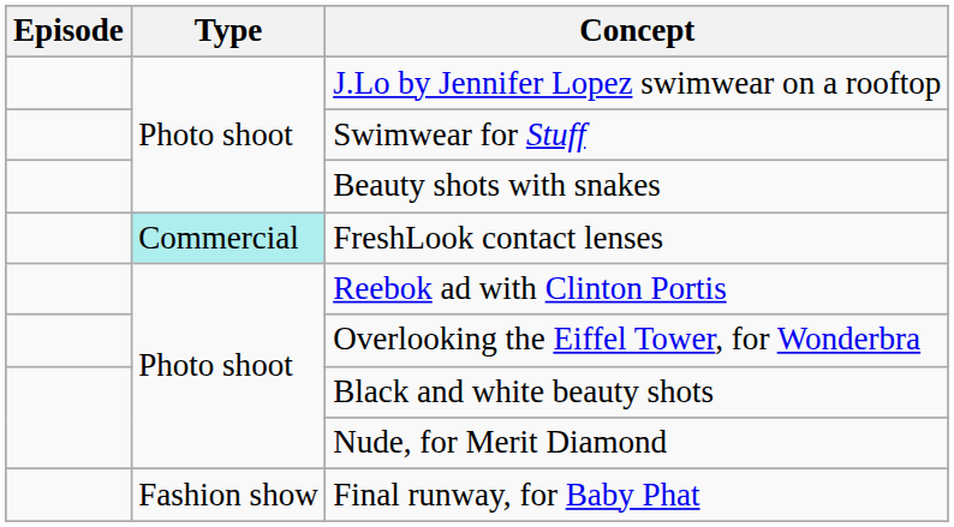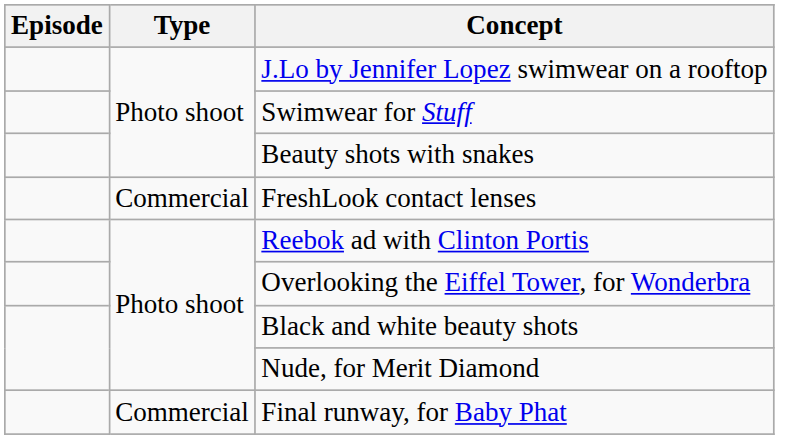FreshLook contact lenses | Type: paleturquoise background -> no background
Final runway, for Baby Phat | Type: Fashion show -> Commercial
